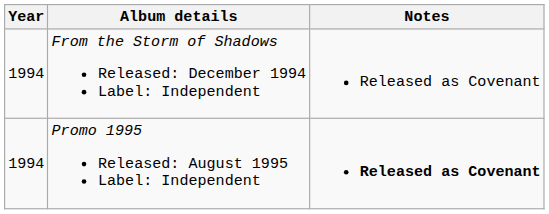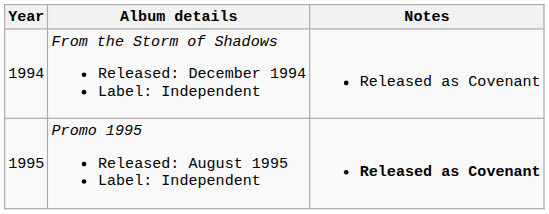Promo 1995 Released: August 1995 Label: Independent | Year: 1994 -> 1995
